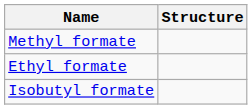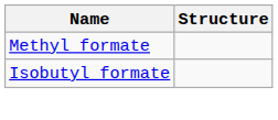- row: Ethyl formate
